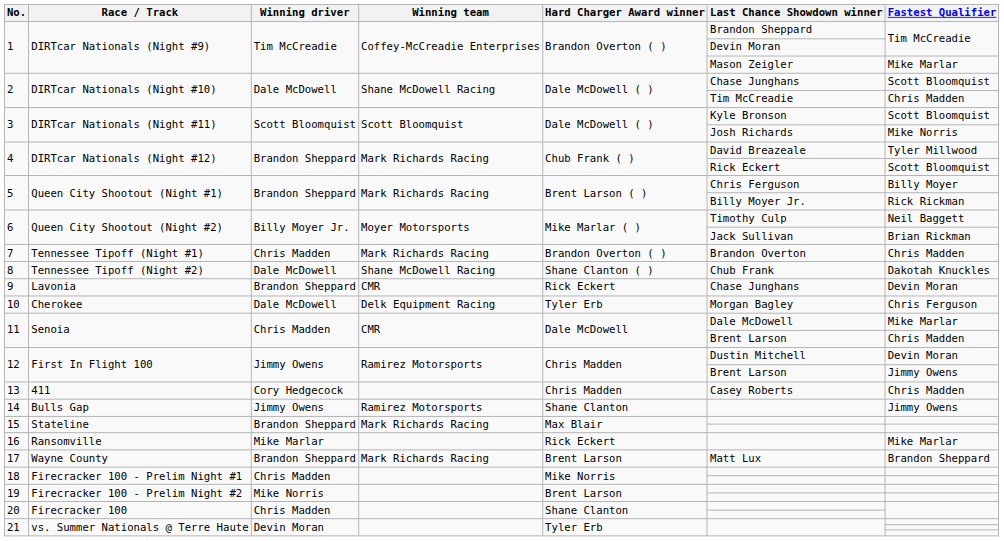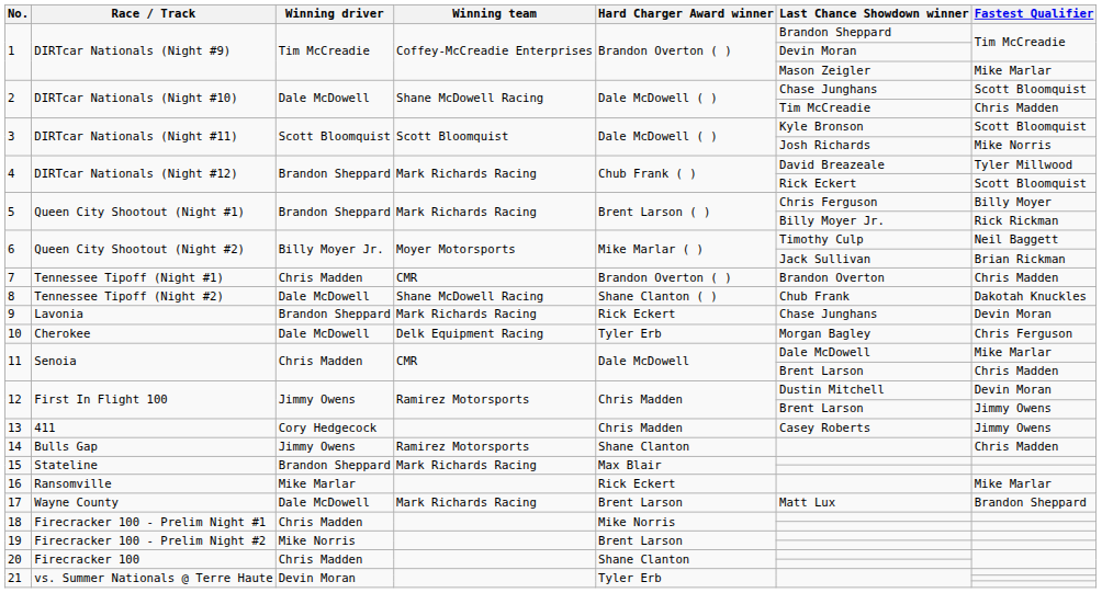7 | Winning team: Mark Richards Racing -> CMR
9 | Winning team: CMR -> Mark Richards Racing
13 | Fastest Qualifier: Chris Madden -> Jimmy Owens
14 | Fastest Qualifier: Jimmy Owens -> Chris Madden
17 | Winning driver: Brandon Sheppard -> Dale McDowell
